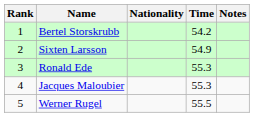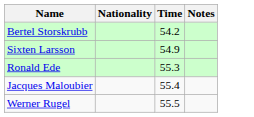- column: Rank | 1 | 2 | 3 | 4 | 5
Jacques Maloubier | Time: 55.3 -> 55.4
